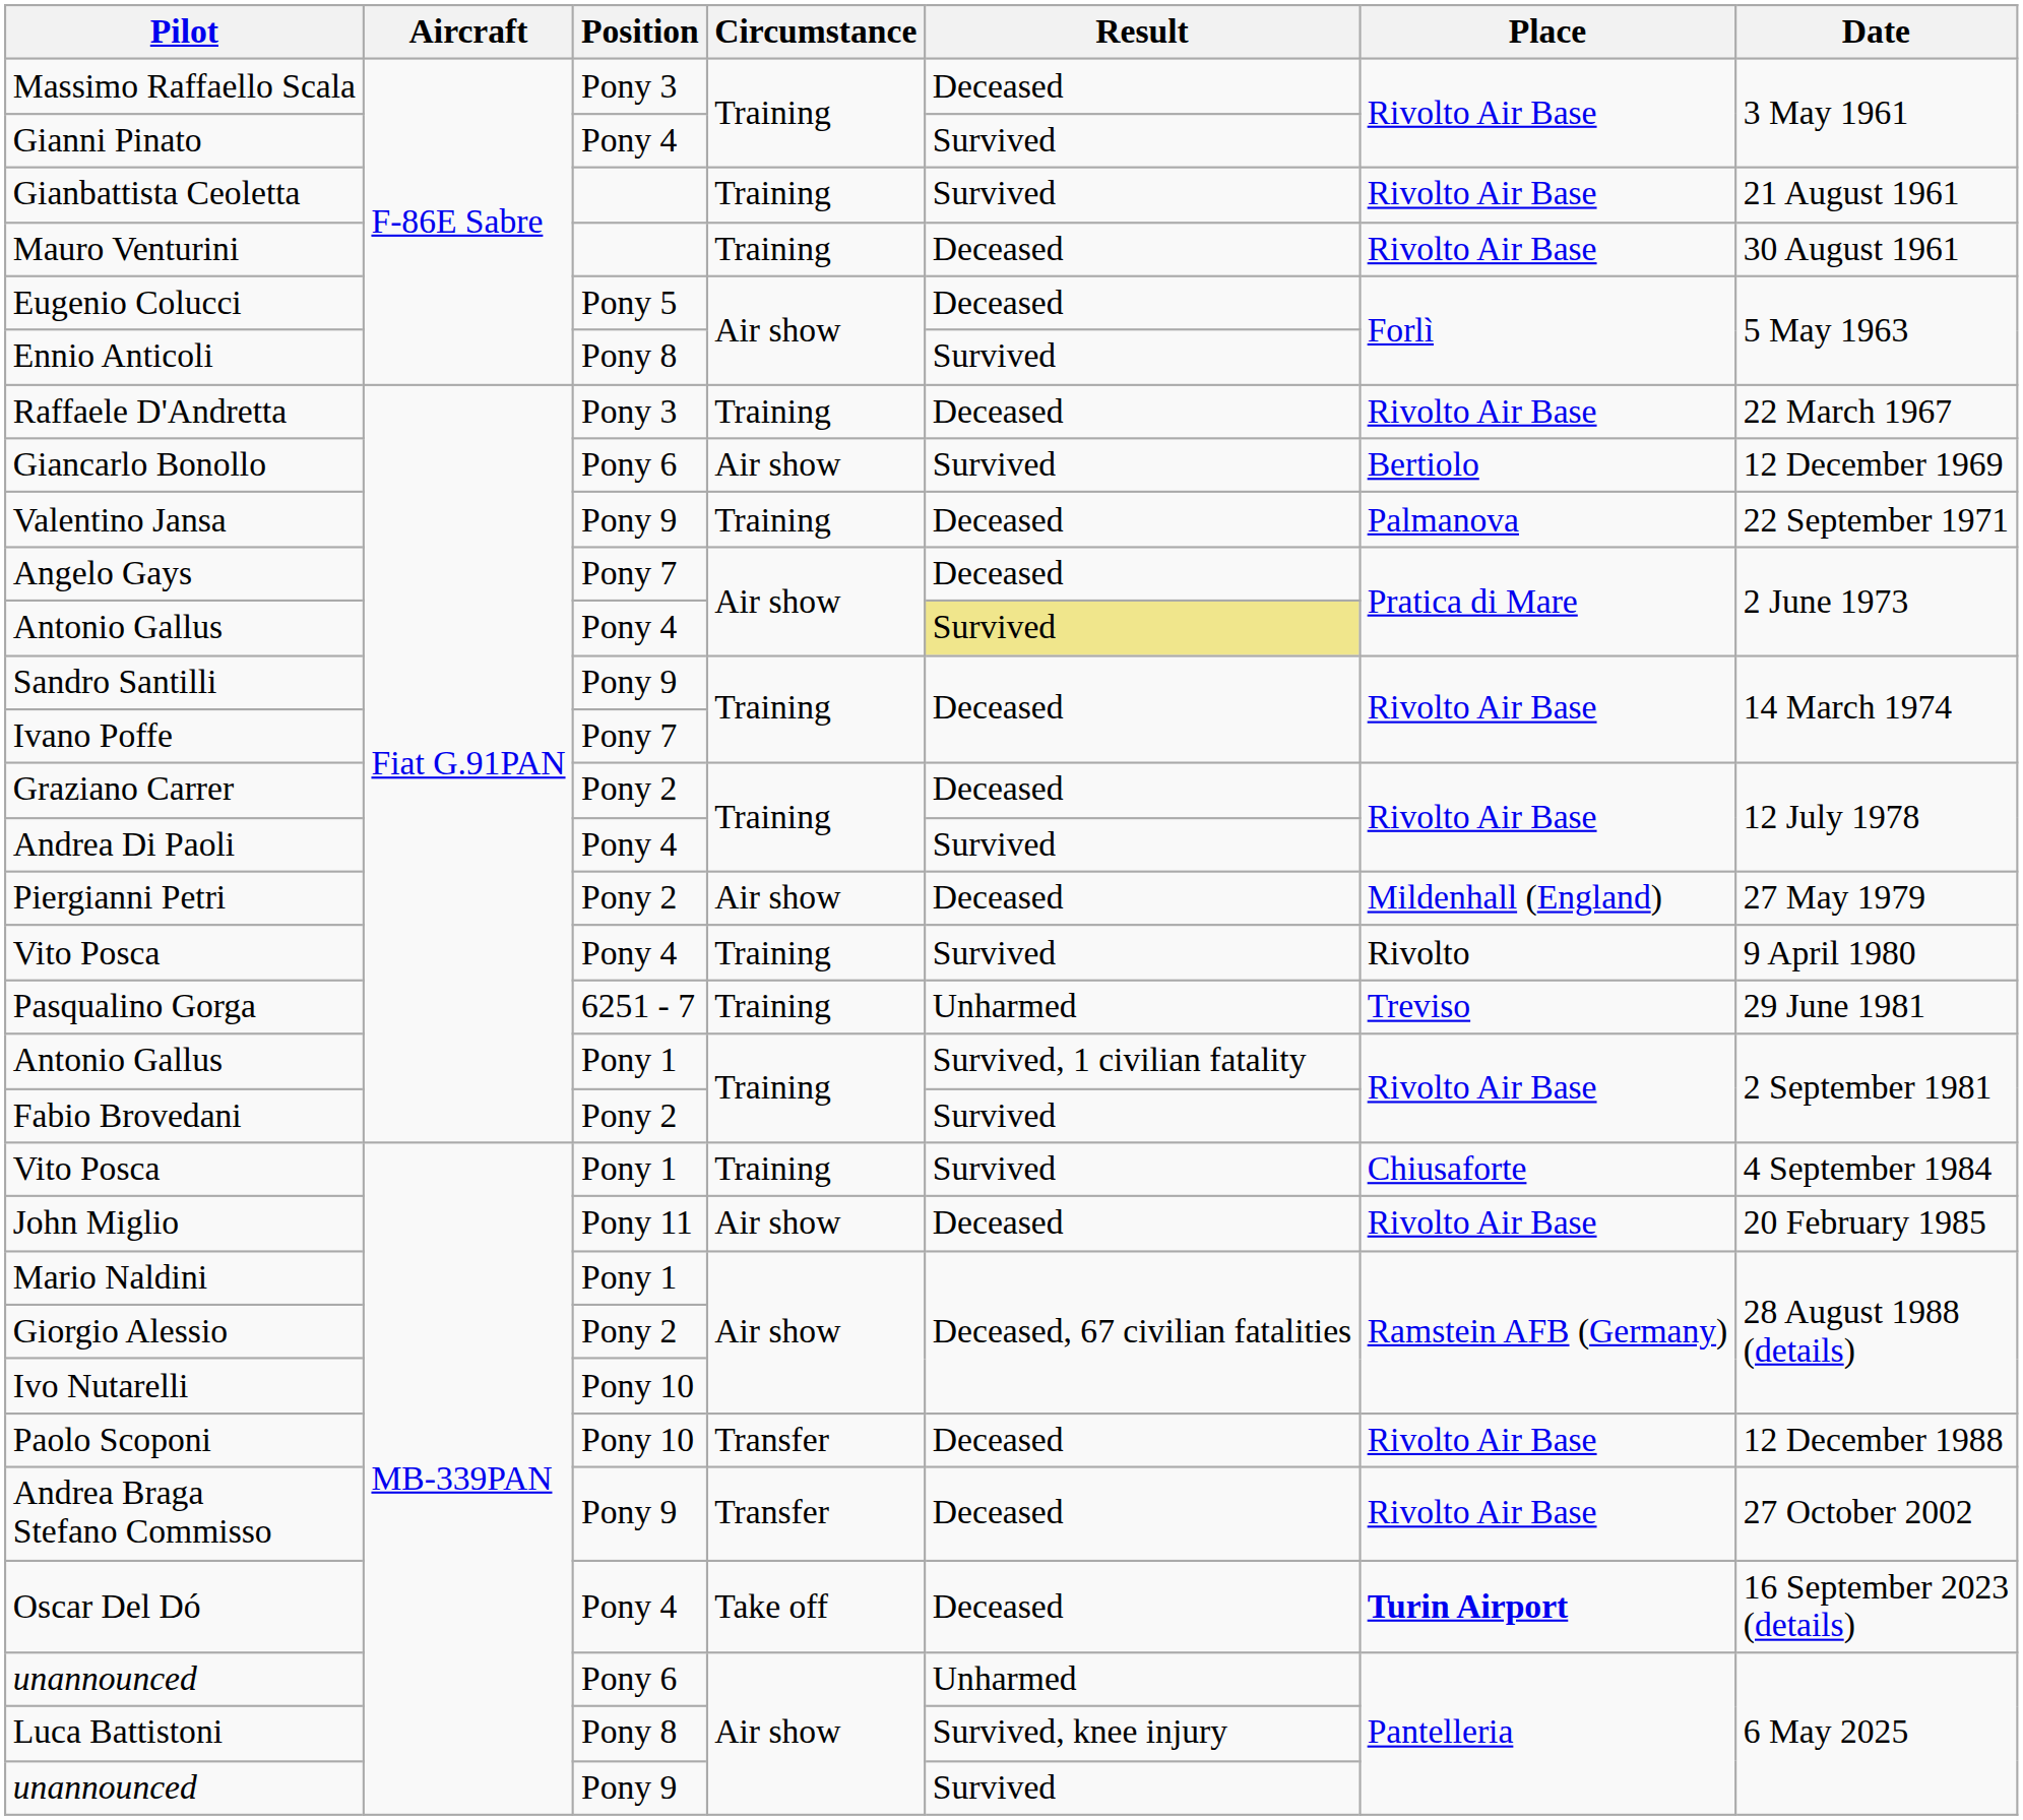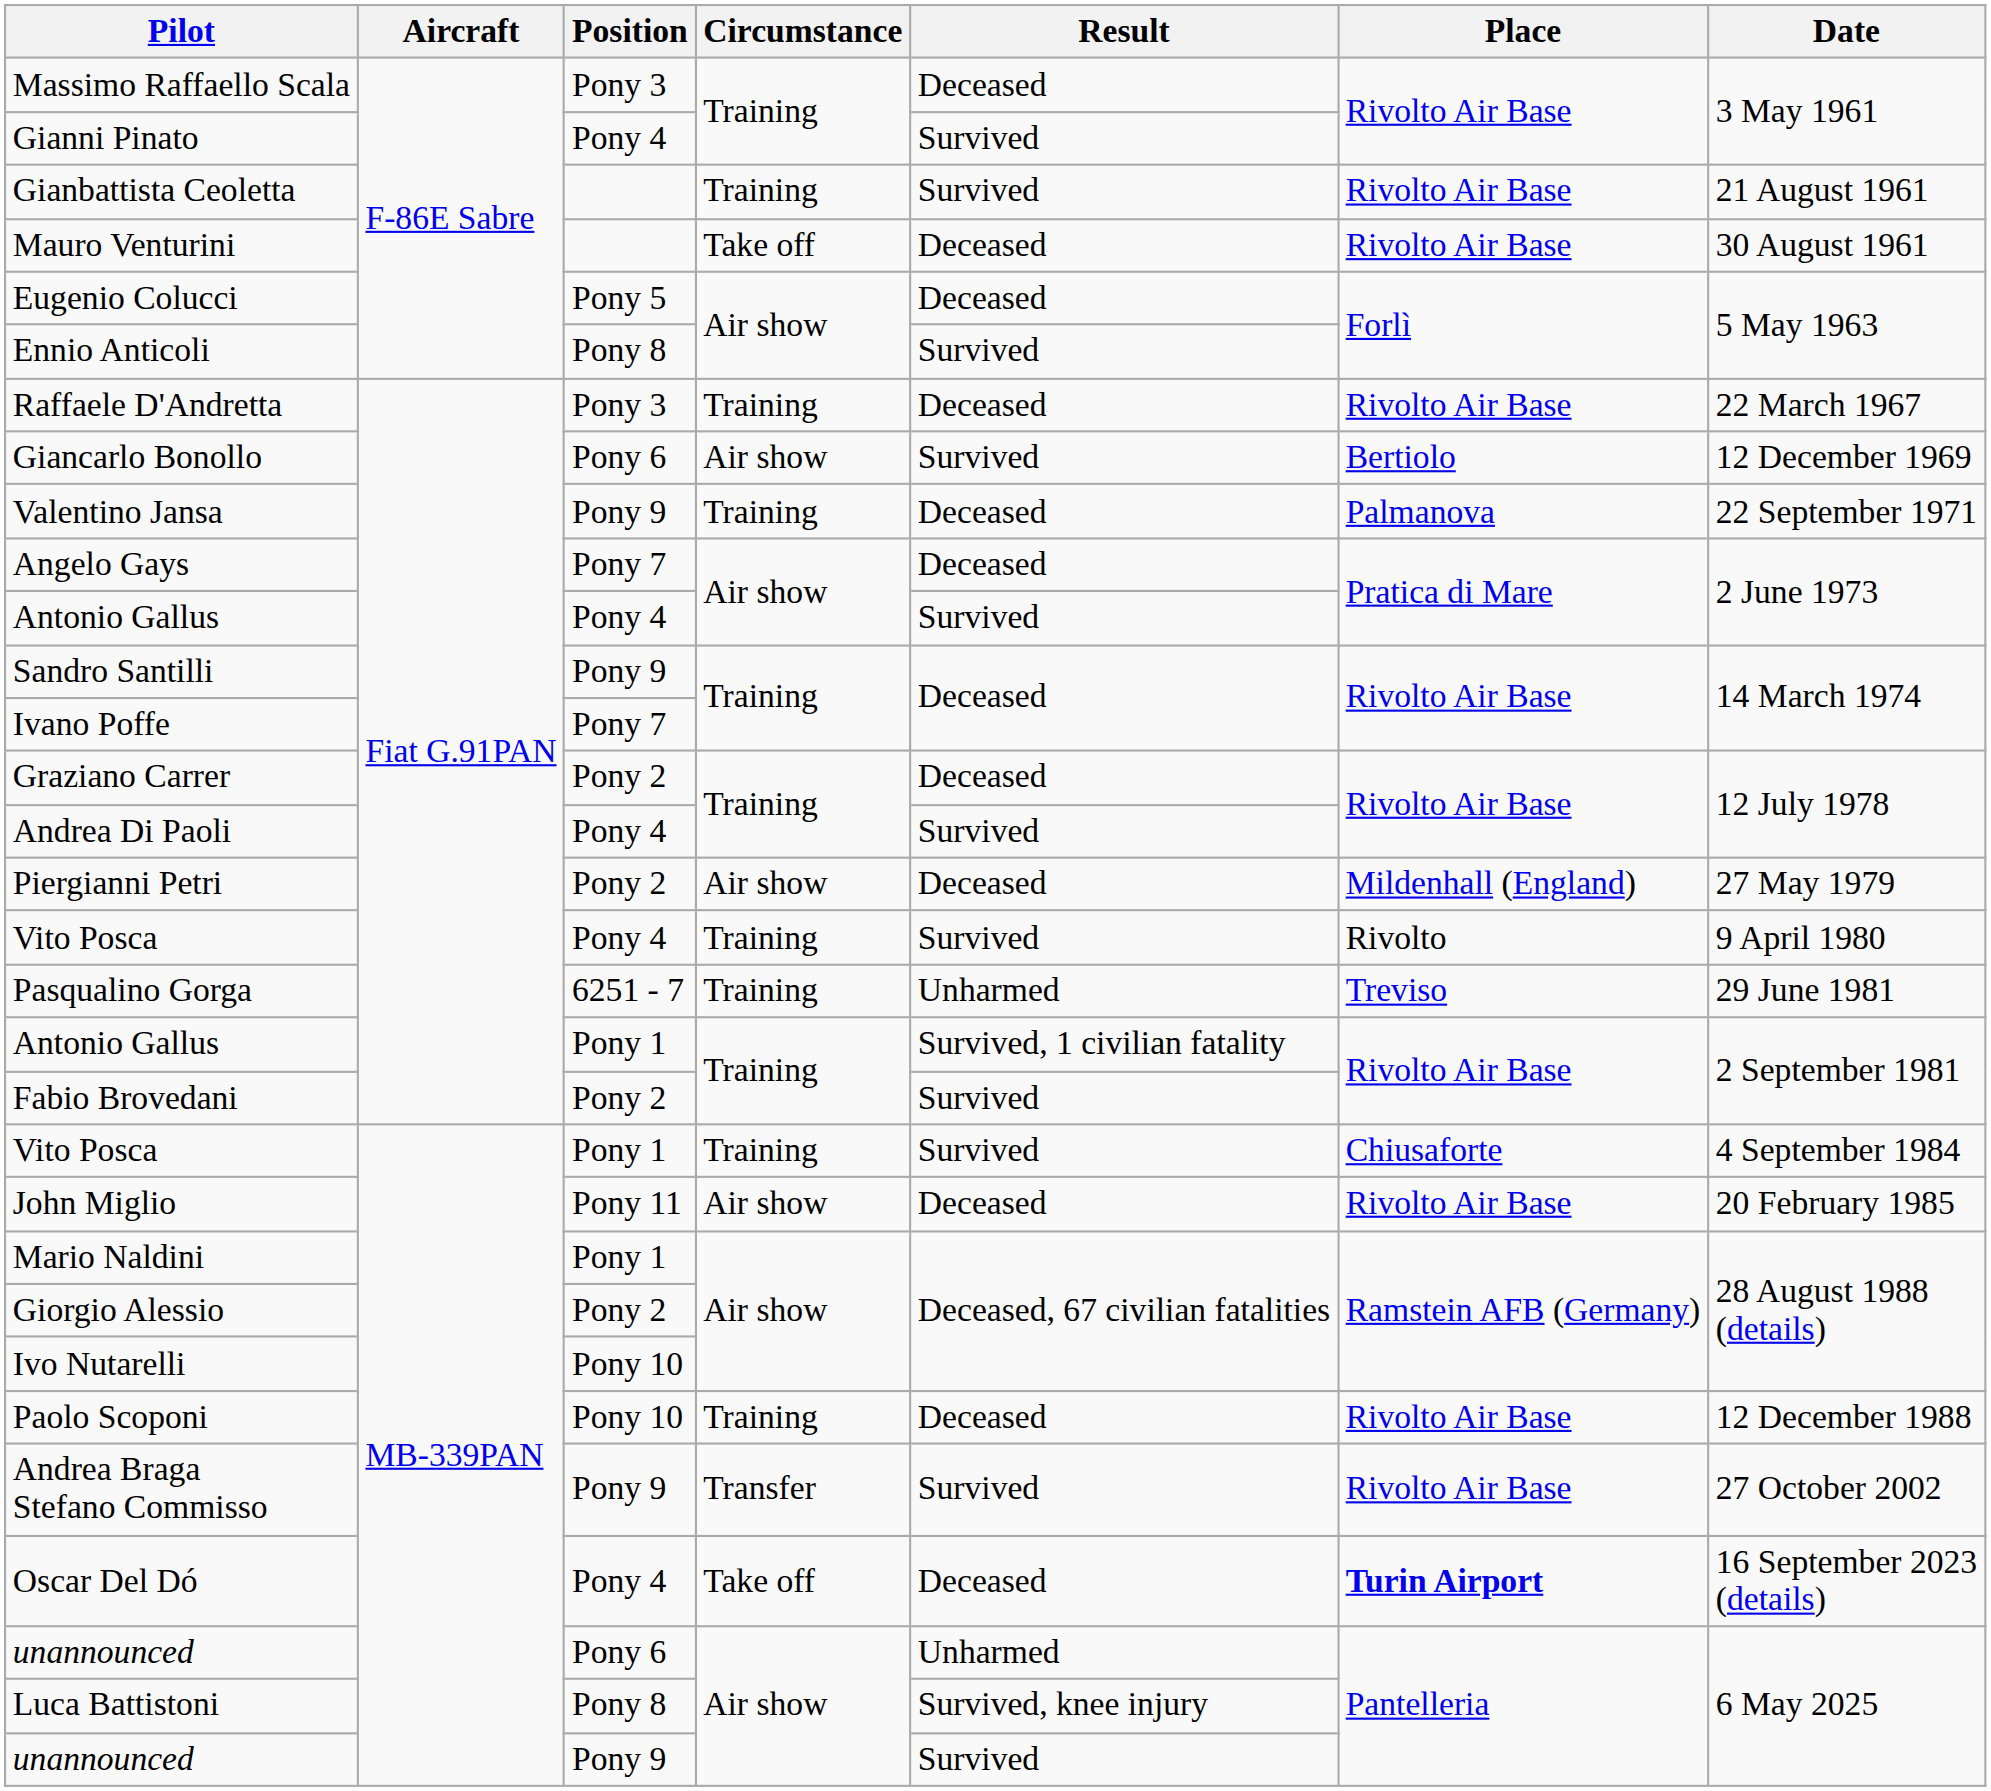Mauro Venturini | Circumstance: Training -> Take off
Antonio Gallus / Pony 4 | Result: khaki background -> no background
Paolo Scoponi | Circumstance: Transfer -> Training
Andrea Braga Stefano Commisso | Result: Deceased -> Survived
